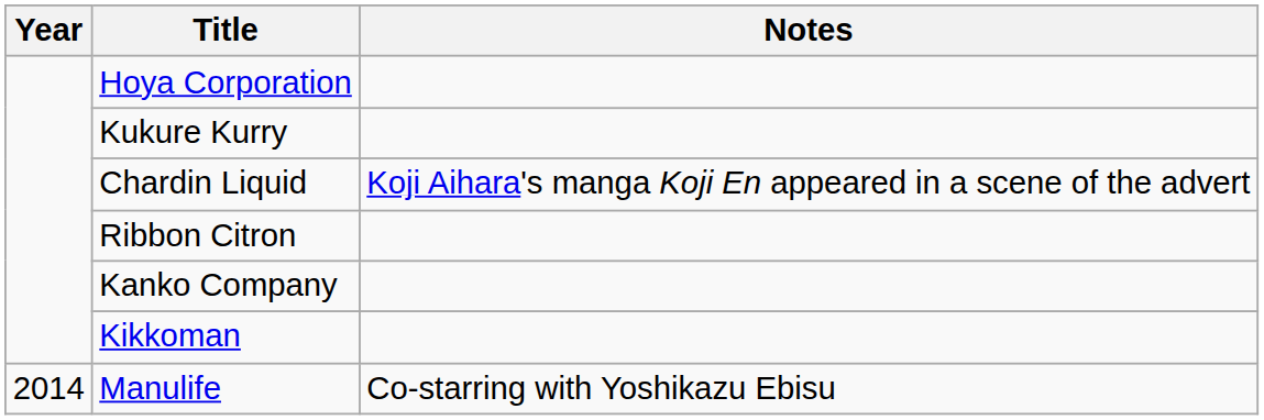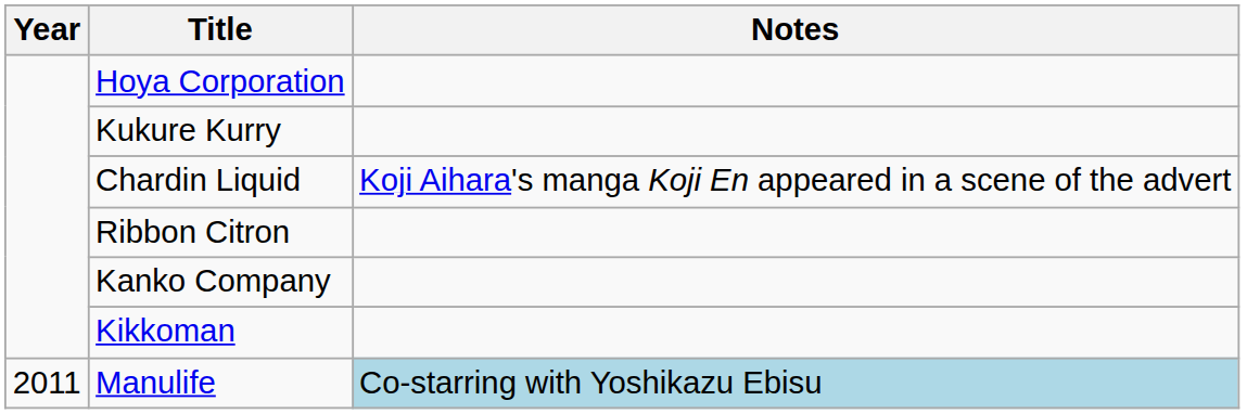Manulife | Year: 2014 -> 2011
Manulife | Notes: no background -> lightblue background
